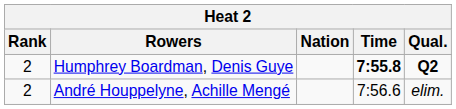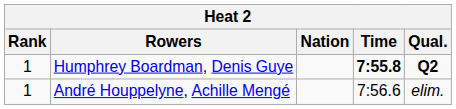Humphrey Boardman, Denis Guye | Rank: 2 -> 1
André Houppelyne, Achille Mengé | Rank: 2 -> 1
